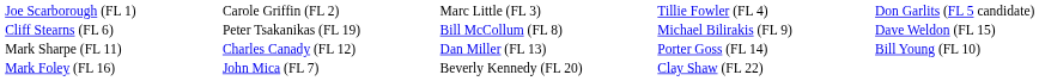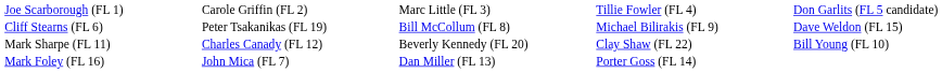Mark Sharpe (FL 11) | column 3: Dan Miller (FL 13) -> Beverly Kennedy (FL 20)
Mark Sharpe (FL 11) | column 4: Porter Goss (FL 14) -> Clay Shaw (FL 22)
Mark Foley (FL 16) | column 3: Beverly Kennedy (FL 20) -> Dan Miller (FL 13)
Mark Foley (FL 16) | column 4: Clay Shaw (FL 22) -> Porter Goss (FL 14)
